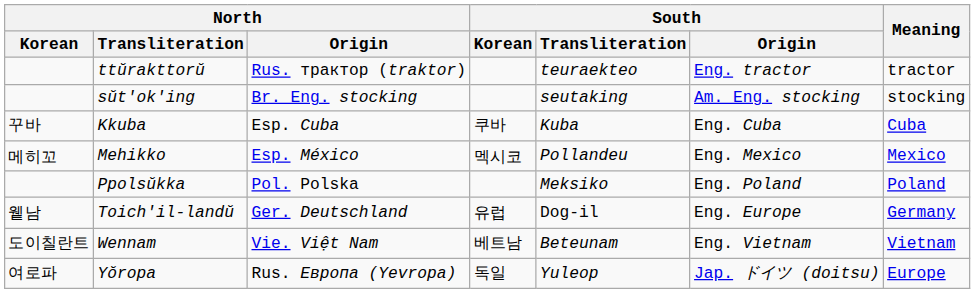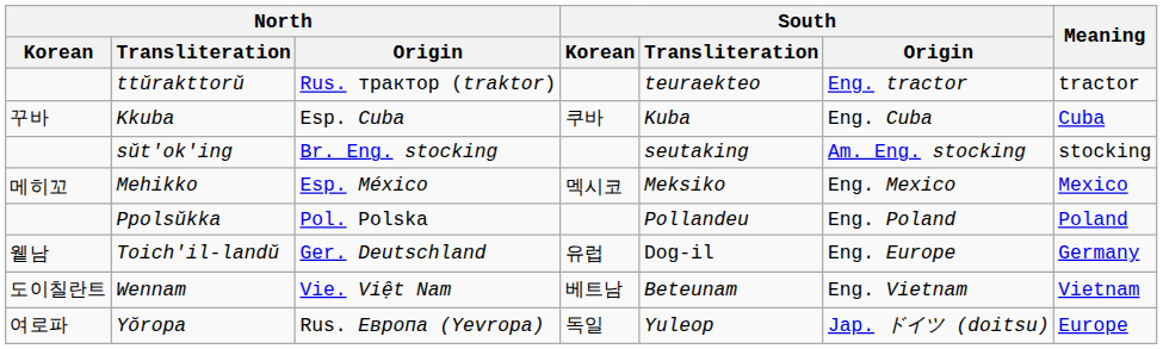rows swapped: sŭt'ok'ing <-> Kkuba
Mehikko | South / Transliteration: Pollandeu -> Meksiko
Ppolsŭkka | South / Transliteration: Meksiko -> Pollandeu
